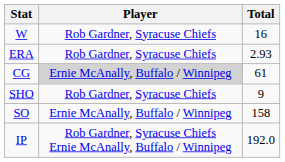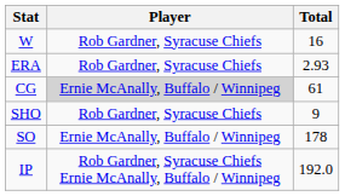SO | Total: 158 -> 178
